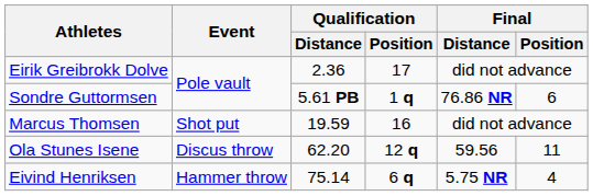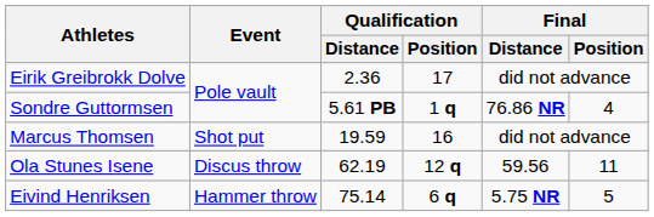Sondre Guttormsen | Final / Position: 6 -> 4
Ola Stunes Isene | Qualification / Distance: 62.20 -> 62.19
Eivind Henriksen | Final / Position: 4 -> 5
